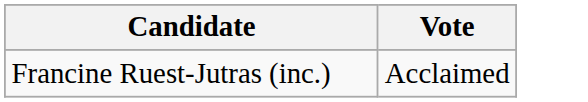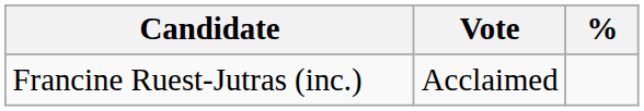+ column: %
